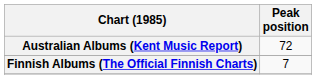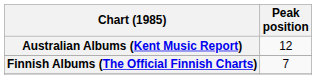Australian Albums (Kent Music Report) | Peak position: 72 -> 12
